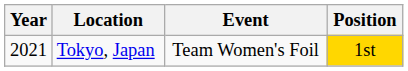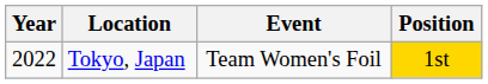Tokyo, Japan | Year: 2021 -> 2022
